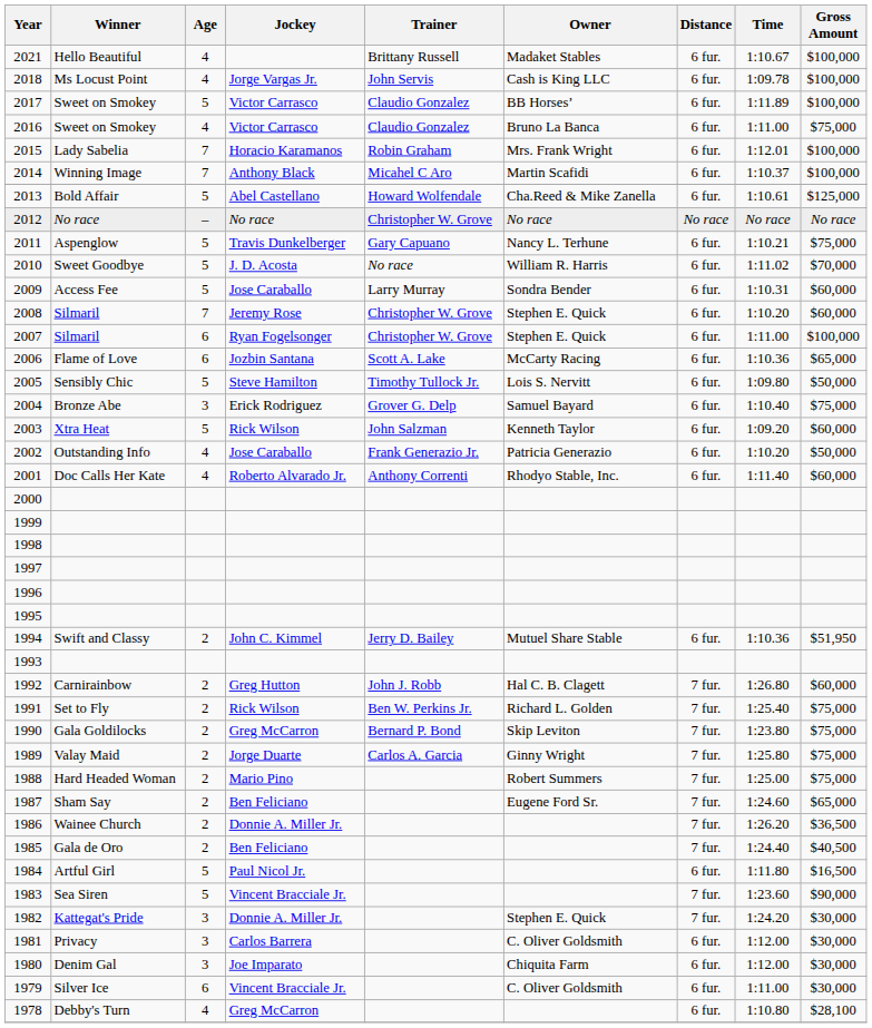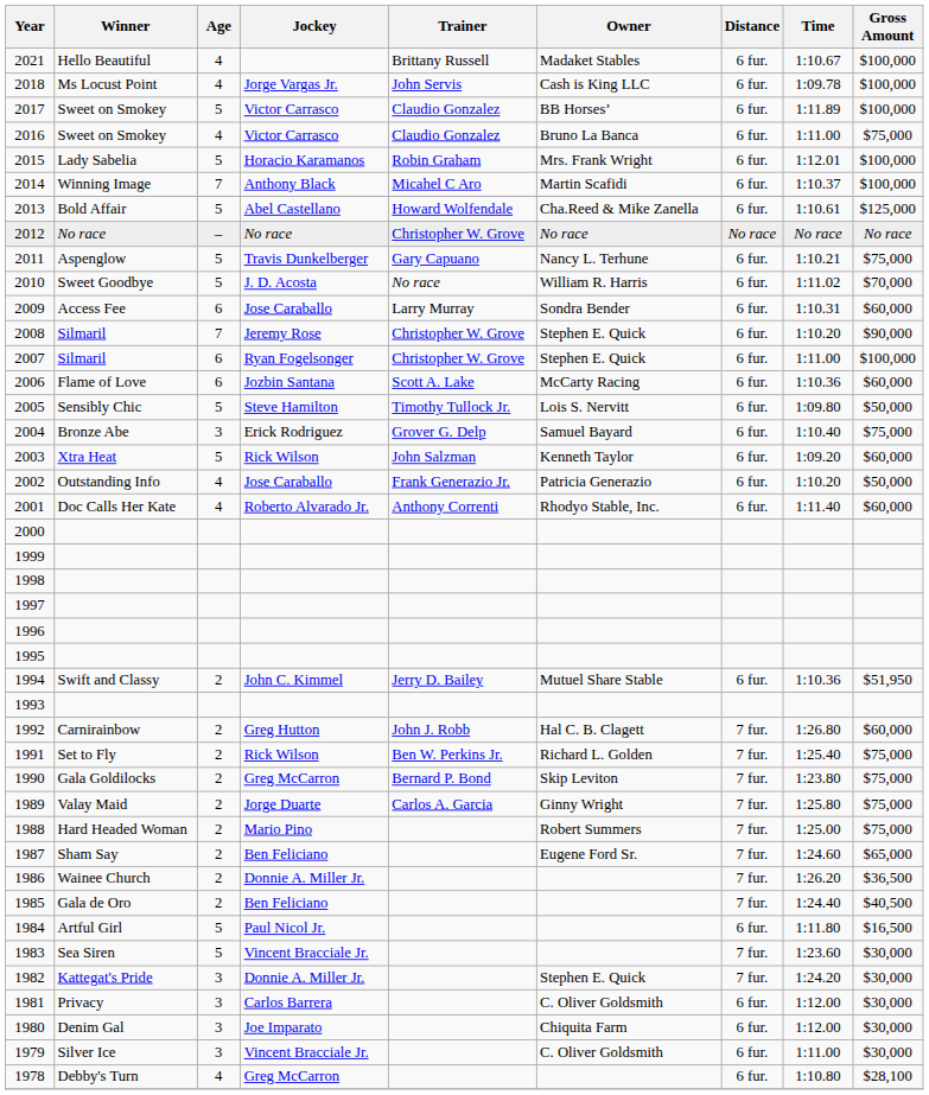2015 | Age: 7 -> 5
2009 | Age: 5 -> 6
2008 | Gross Amount: $60,000 -> $90,000
2006 | Gross Amount: $65,000 -> $60,000
1983 | Gross Amount: $90,000 -> $30,000
1979 | Age: 6 -> 3
